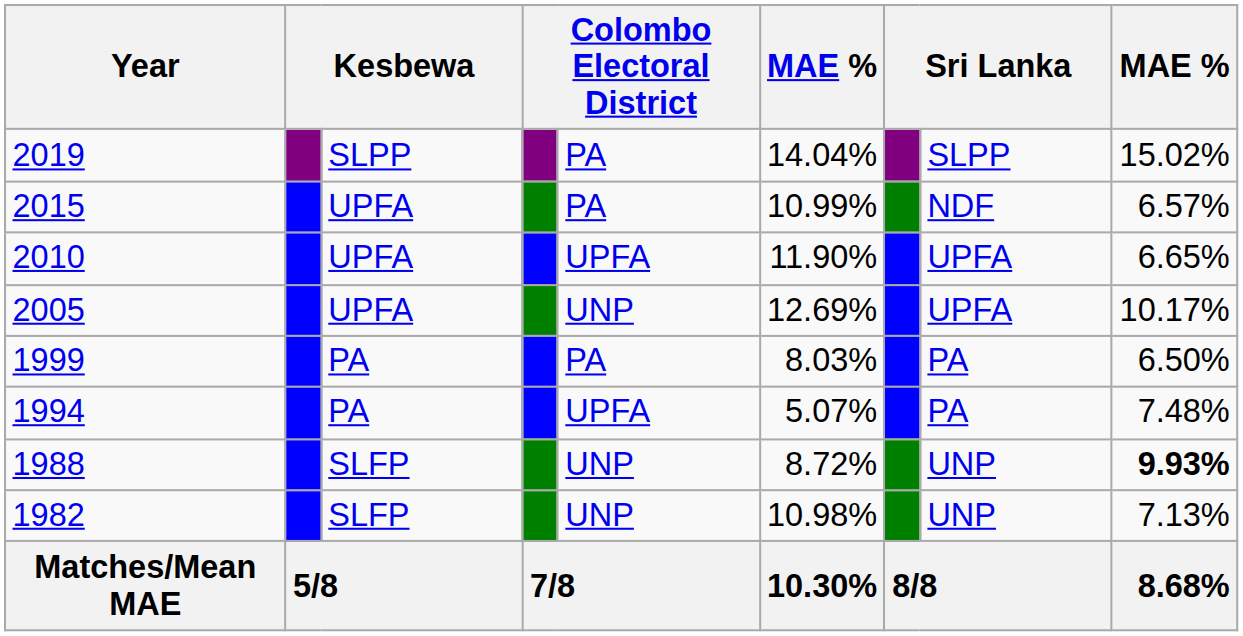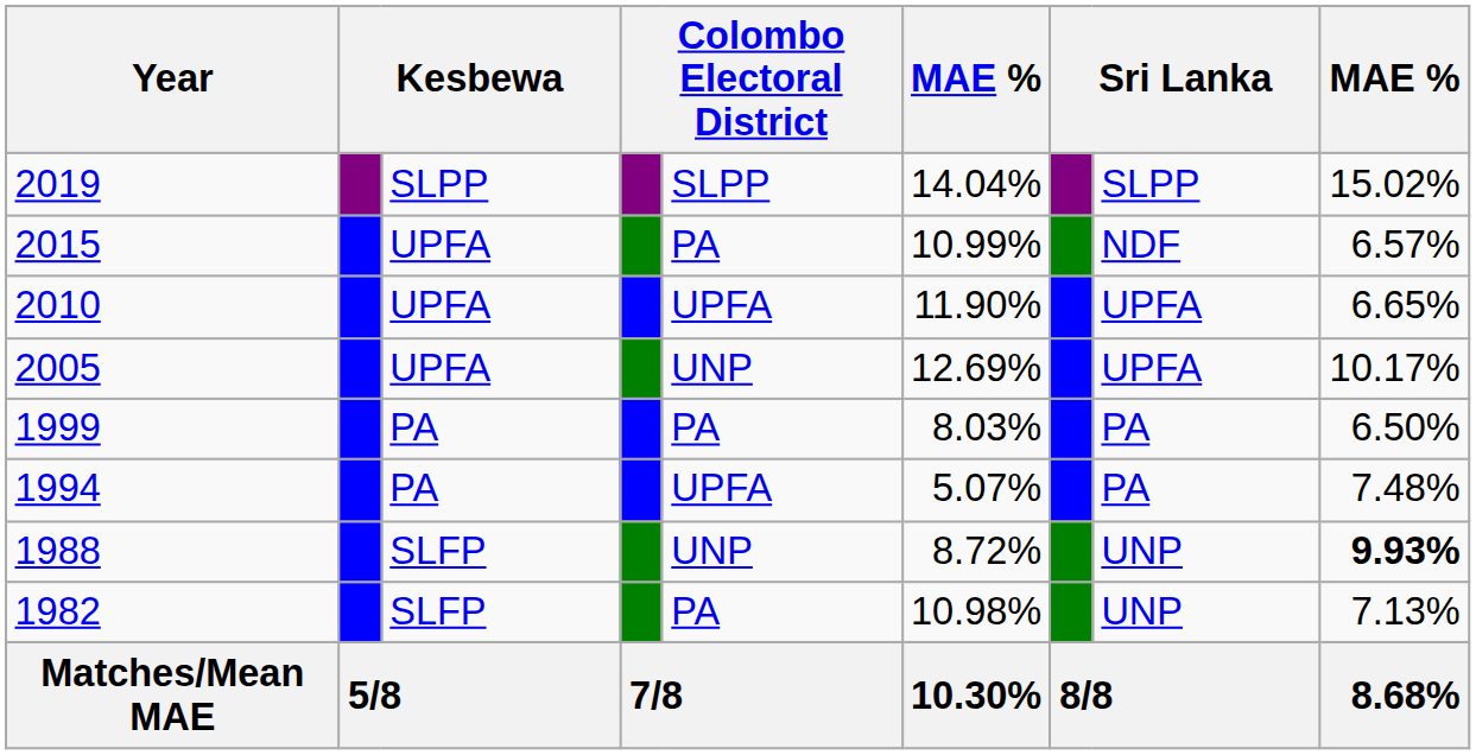2019 | column 5: PA -> SLPP
1982 | column 5: UNP -> PA
